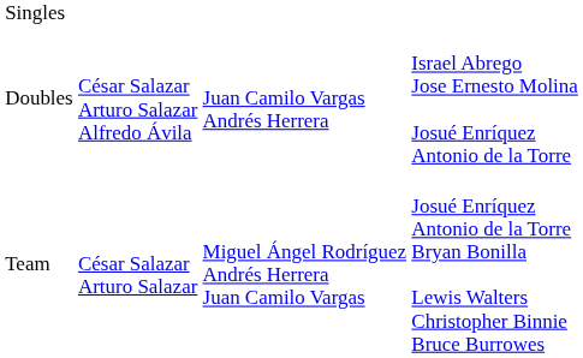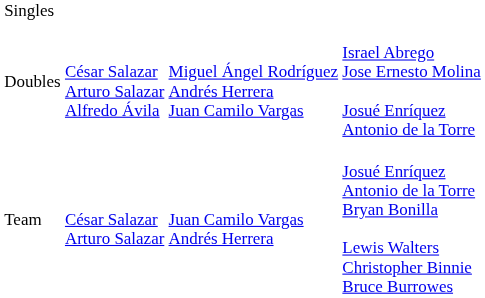Doubles | column 3: Juan Camilo Vargas Andrés Herrera -> Miguel Ángel Rodríguez Andrés Herrera Juan Camilo Vargas
Team | column 3: Miguel Ángel Rodríguez Andrés Herrera Juan Camilo Vargas -> Juan Camilo Vargas Andrés Herrera
